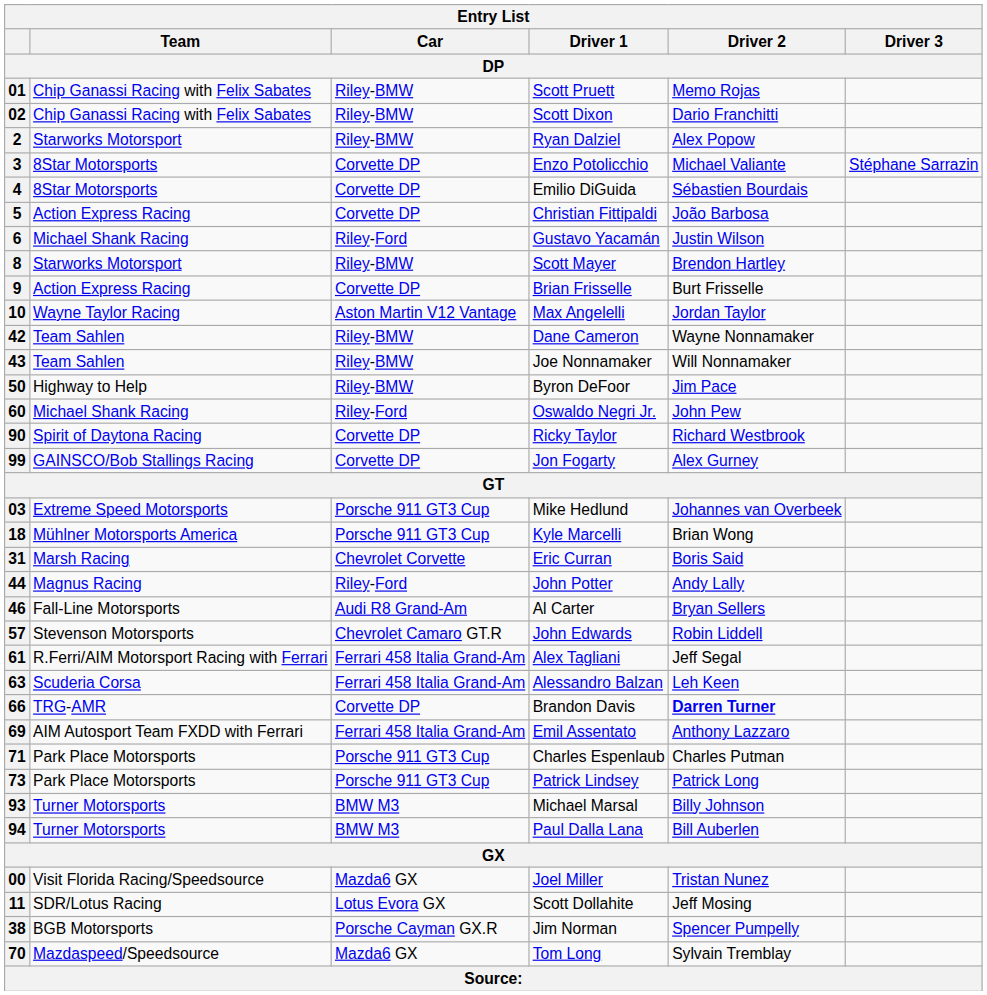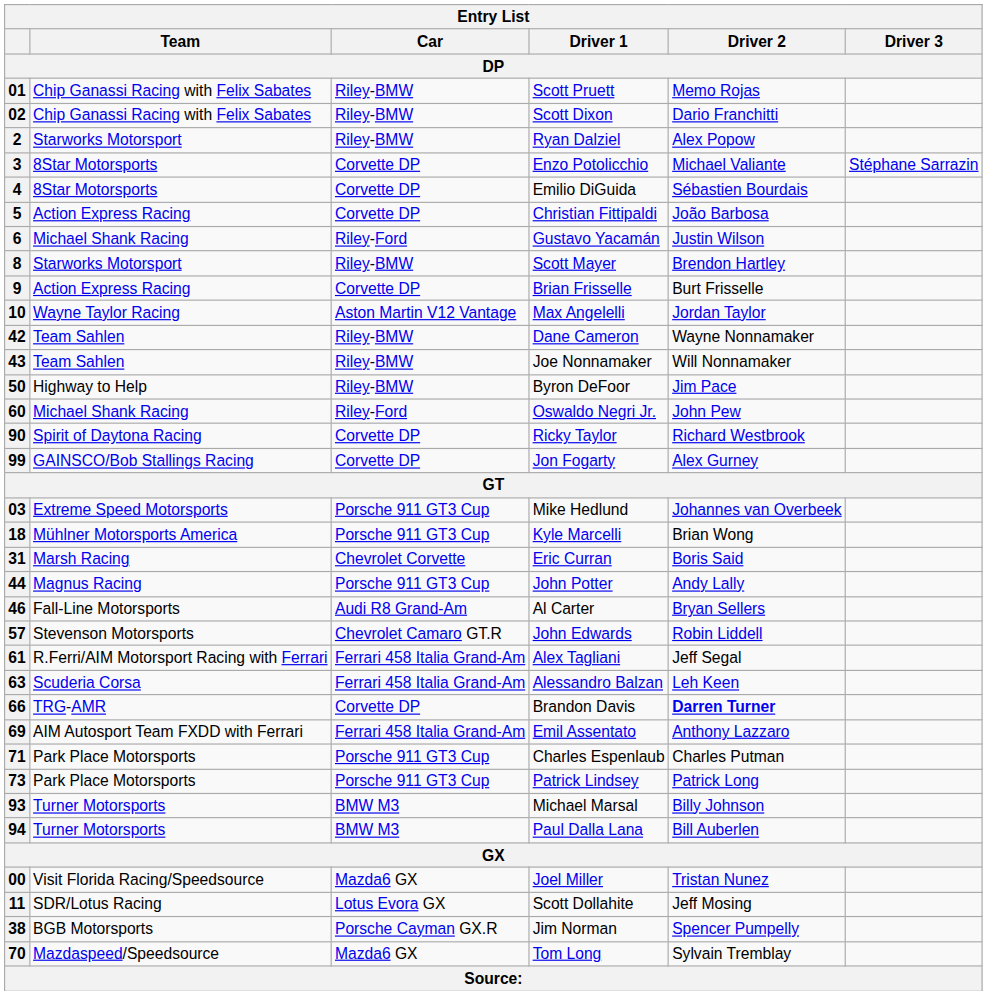44 | Car / DP: Riley-Ford -> Porsche 911 GT3 Cup
